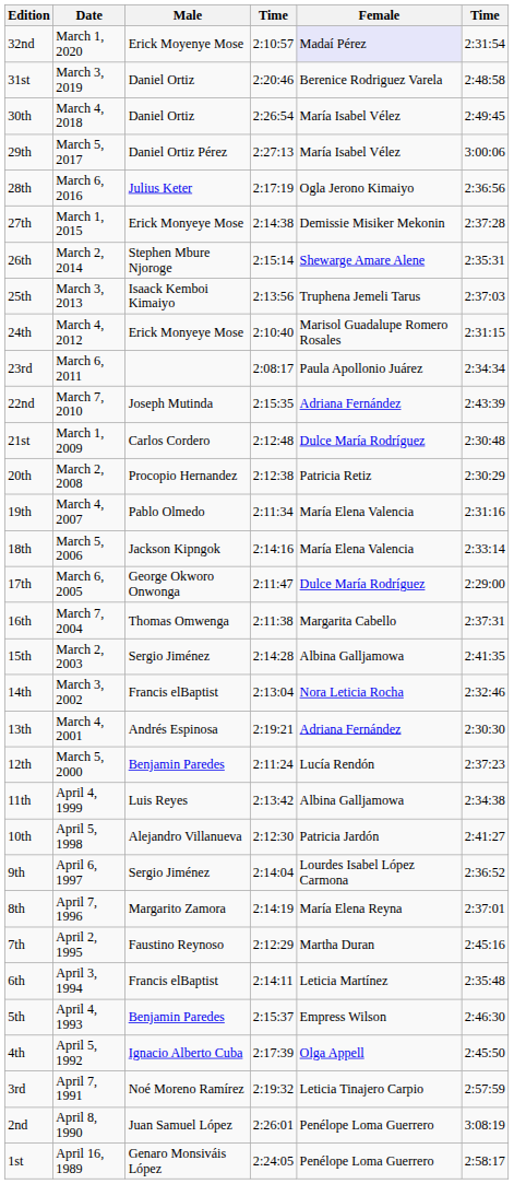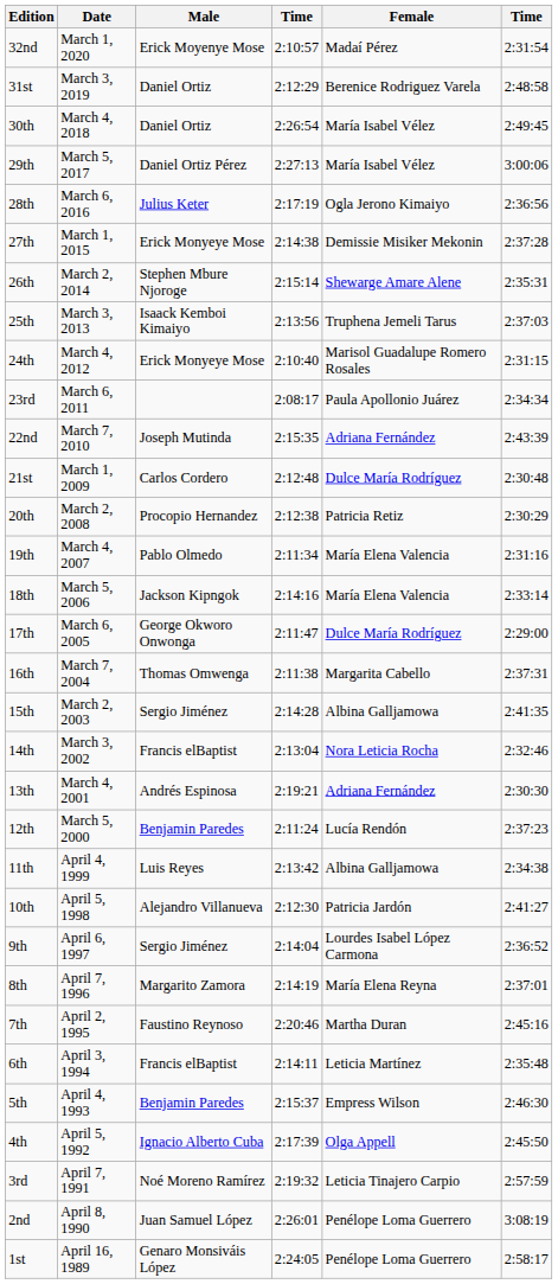32nd | Female: lavender background -> no background
31st | column 4: 2:20:46 -> 2:12:29
7th | column 4: 2:12:29 -> 2:20:46
